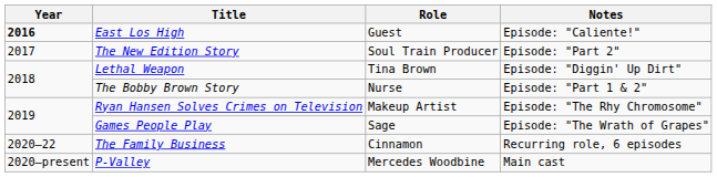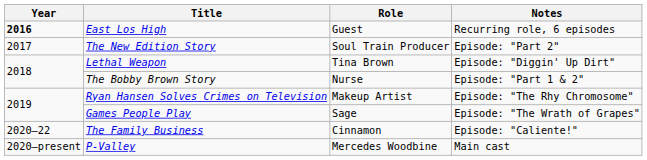East Los High | Notes: Episode: "Caliente!" -> Recurring role, 6 episodes
The Family Business | Notes: Recurring role, 6 episodes -> Episode: "Caliente!"
